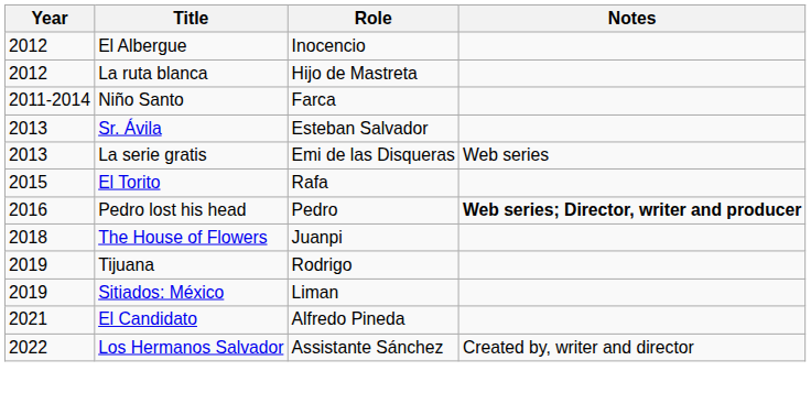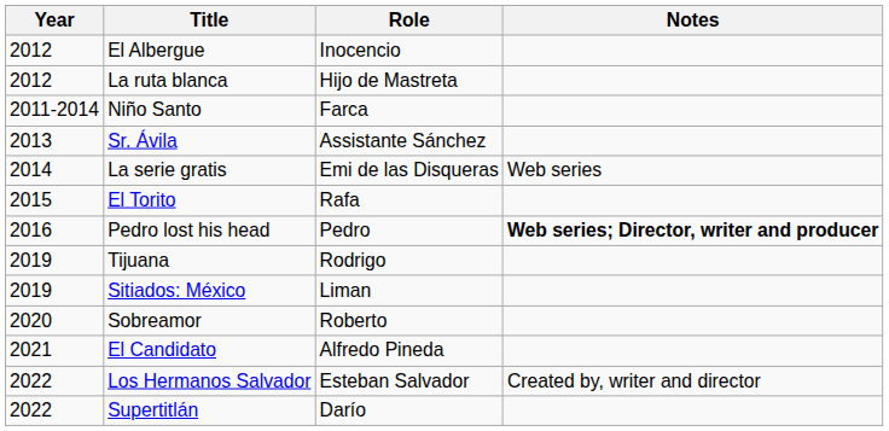Sr. Ávila | Role: Esteban Salvador -> Assistante Sánchez
La serie gratis | Year: 2013 -> 2014
- row: 2018 | The House of Flowers | Juanpi
+ row: 2020 | Sobreamor | Roberto
Los Hermanos Salvador | Role: Assistante Sánchez -> Esteban Salvador
+ row: 2022 | Supertitlán | Darío
